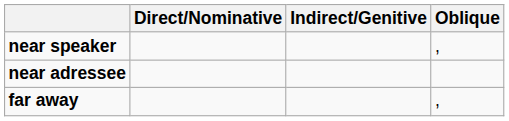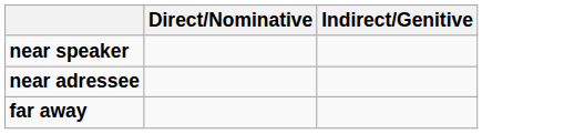- column: Oblique | , | ,
